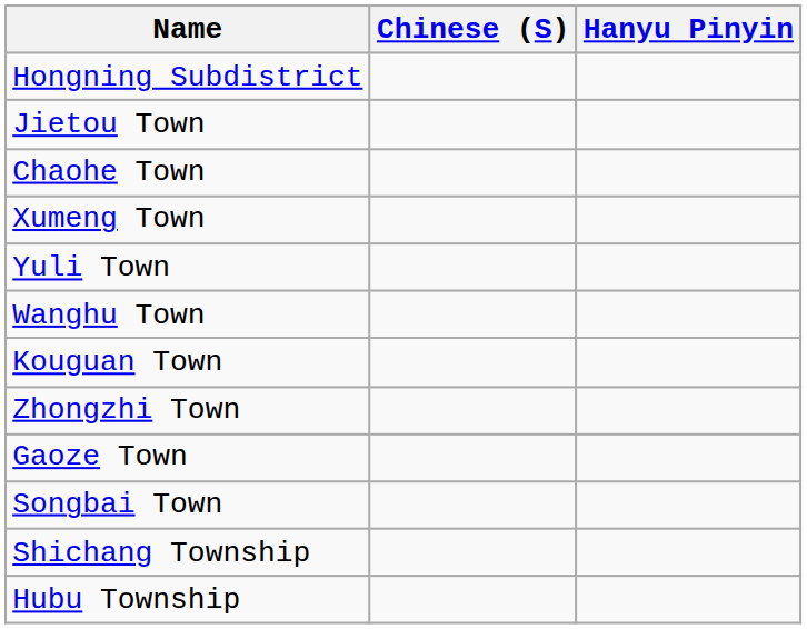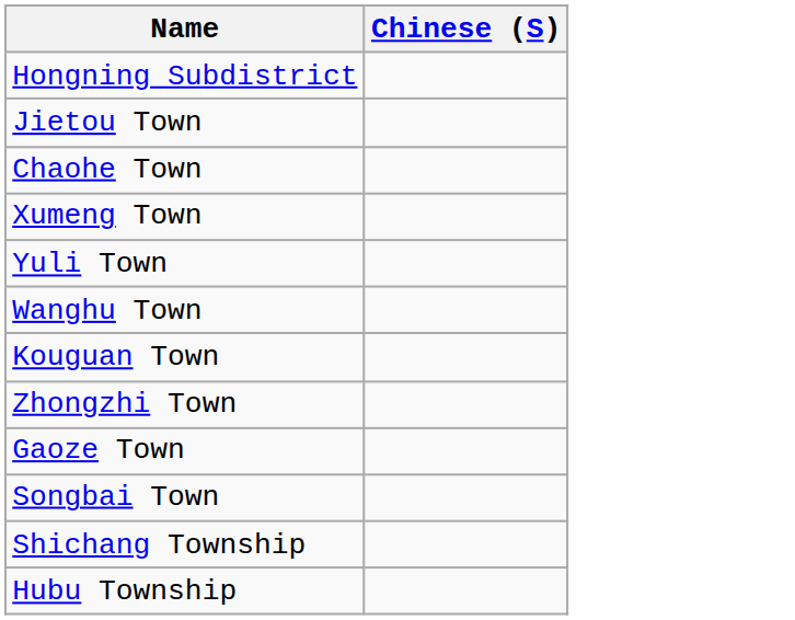- column: Hanyu Pinyin
